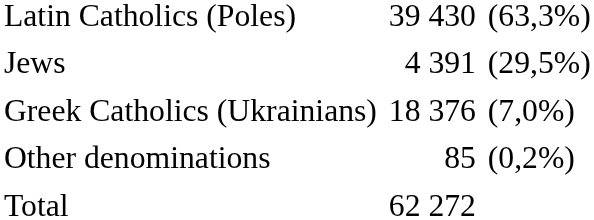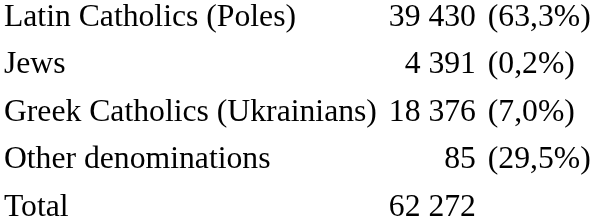Jews | column 3: (29,5%) -> (0,2%)
Other denominations | column 3: (0,2%) -> (29,5%)
